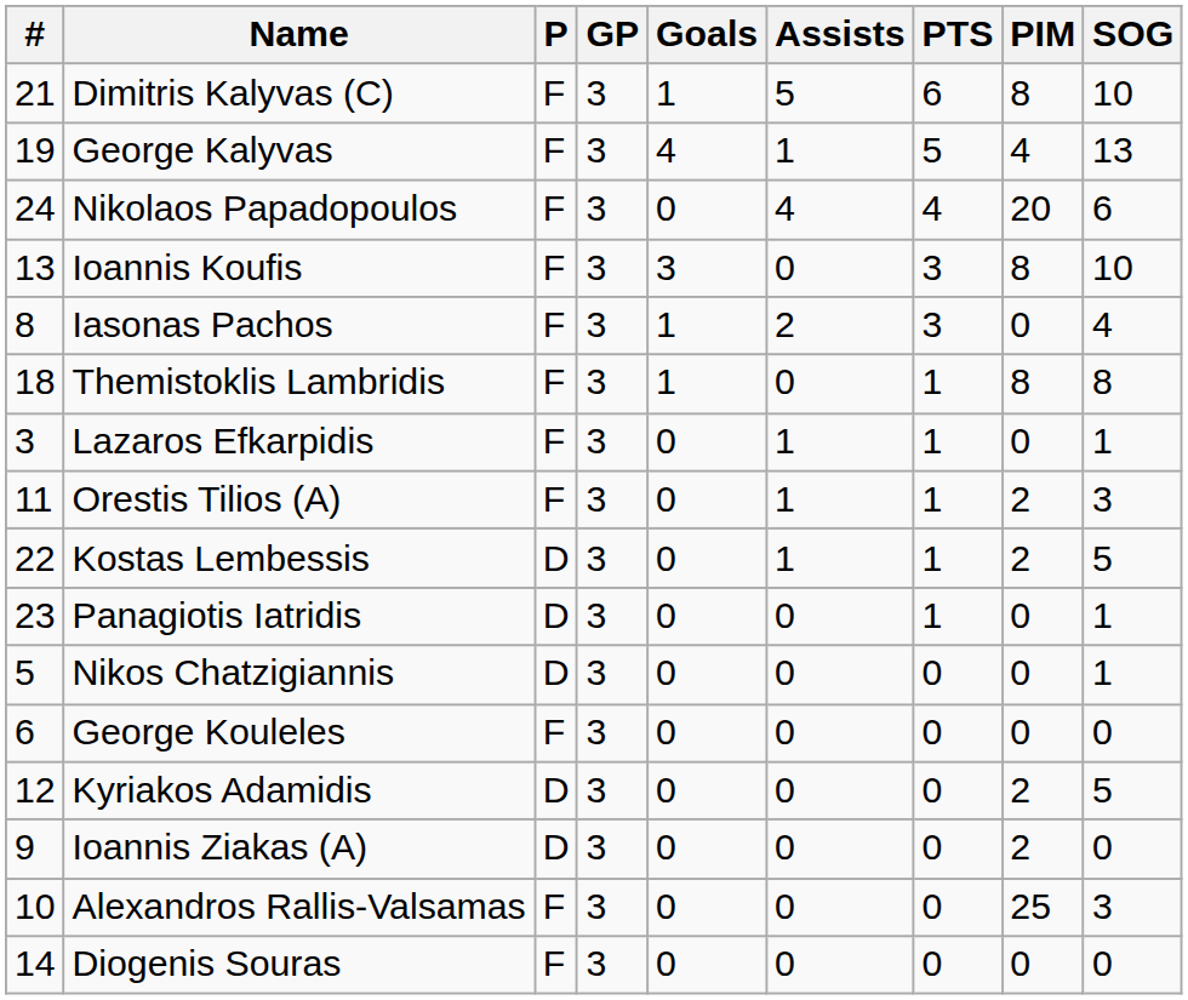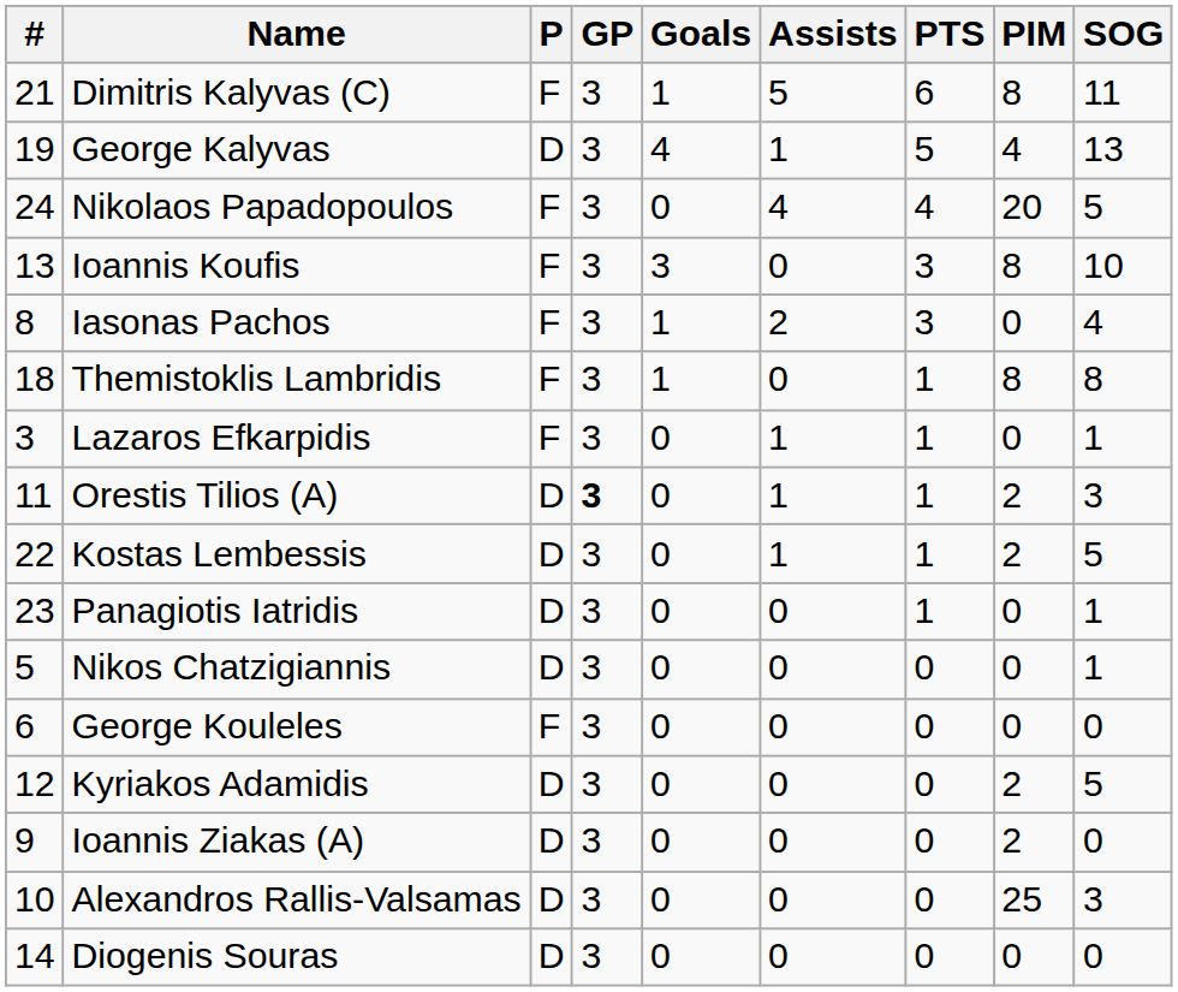Dimitris Kalyvas (C) | SOG: 10 -> 11
George Kalyvas | P: F -> D
Nikolaos Papadopoulos | SOG: 6 -> 5
Orestis Tilios (A) | P: F -> D
Orestis Tilios (A) | GP: normal -> bold
Alexandros Rallis-Valsamas | P: F -> D
Diogenis Souras | P: F -> D
